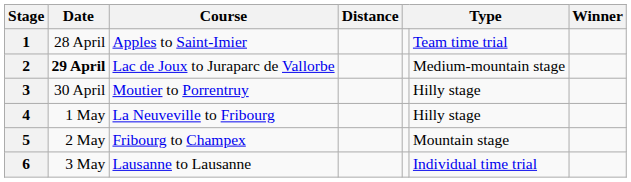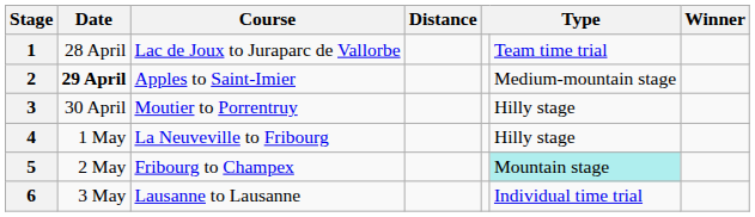1 | Course: Apples to Saint-Imier -> Lac de Joux to Juraparc de Vallorbe
2 | Course: Lac de Joux to Juraparc de Vallorbe -> Apples to Saint-Imier
5 | column 6: no background -> paleturquoise background
